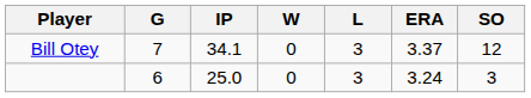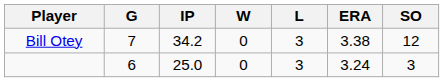Bill Otey | IP: 34.1 -> 34.2
Bill Otey | ERA: 3.37 -> 3.38
